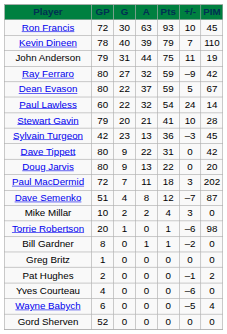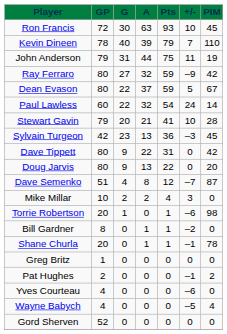- row: Paul MacDermid | 72 | 7 | 11 | 18 | 3 | 202
+ row: Shane Churla | 20 | 0 | 1 | 1 | –1 | 78
Wayne Babych | GP: 6 -> 4
